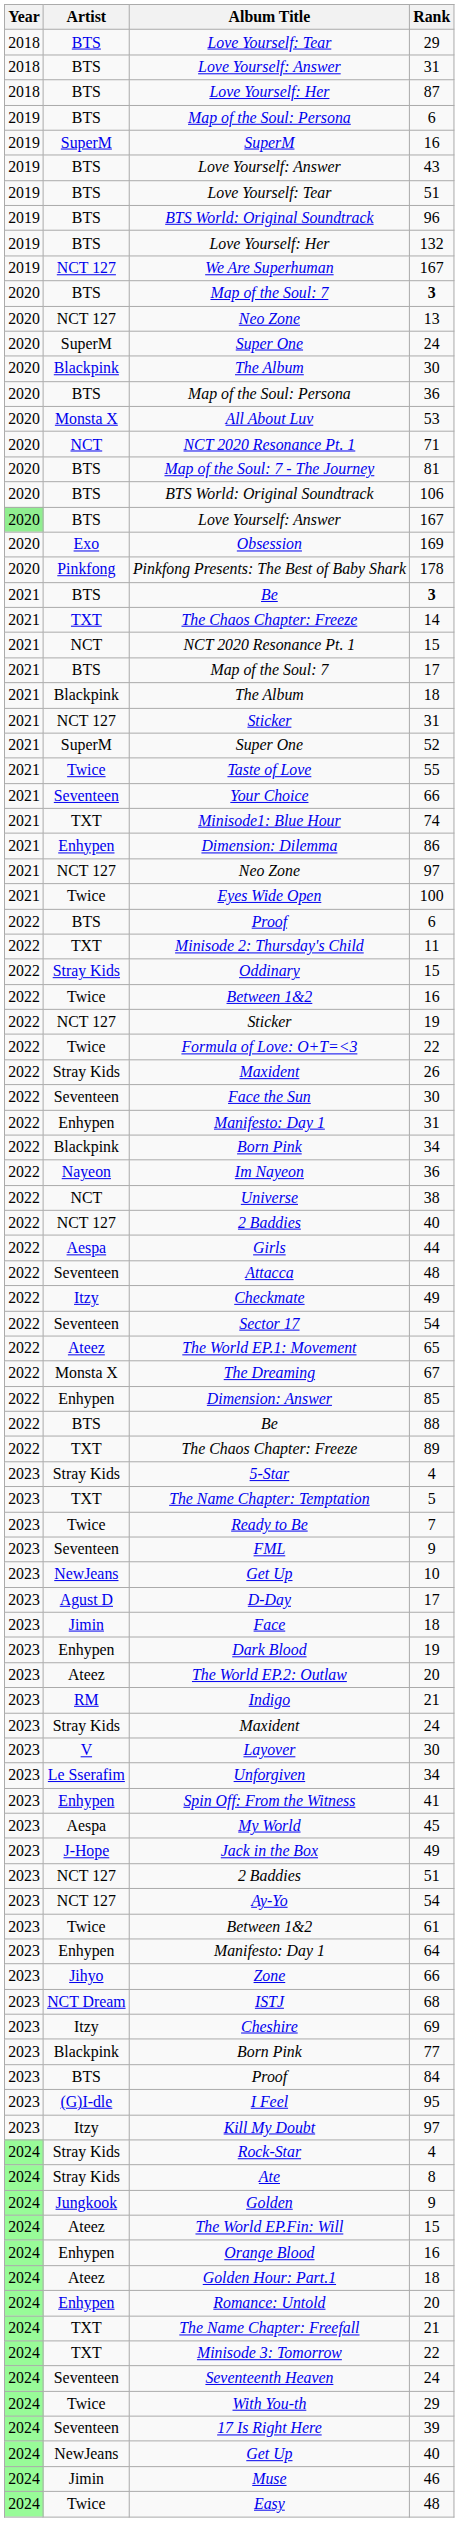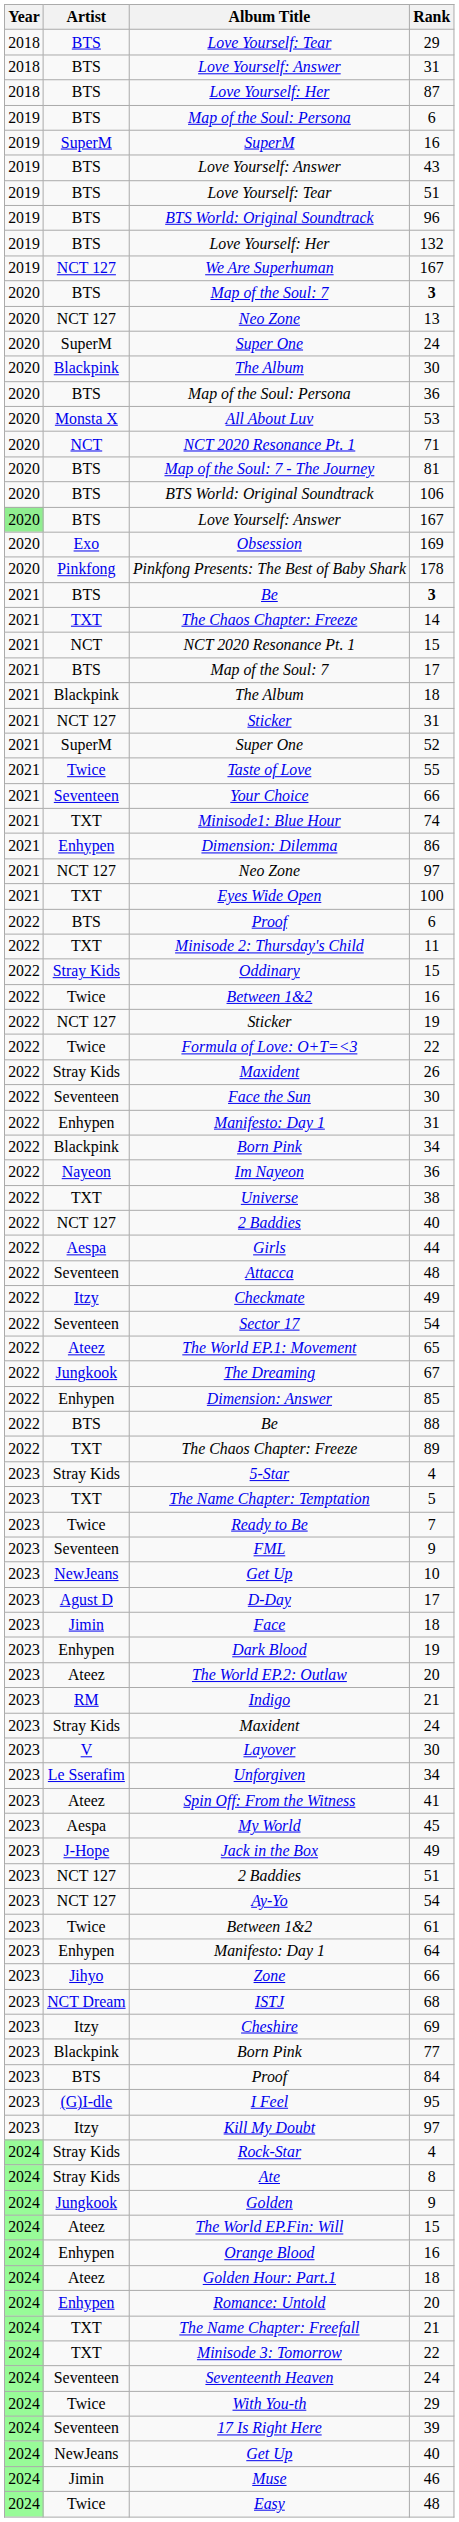Eyes Wide Open | Artist: Twice -> TXT
Universe | Artist: NCT -> TXT
The Dreaming | Artist: Monsta X -> Jungkook
Spin Off: From the Witness | Artist: Enhypen -> Ateez
